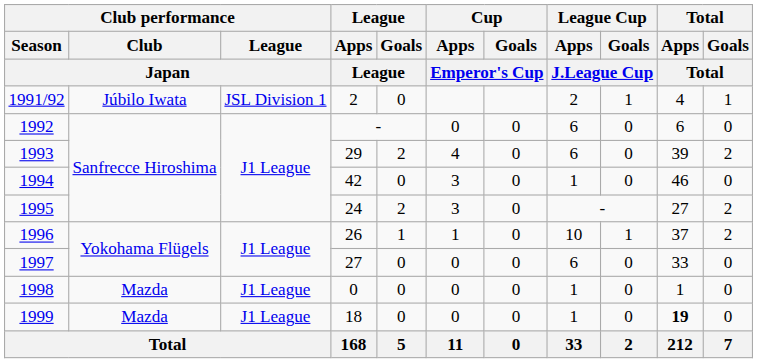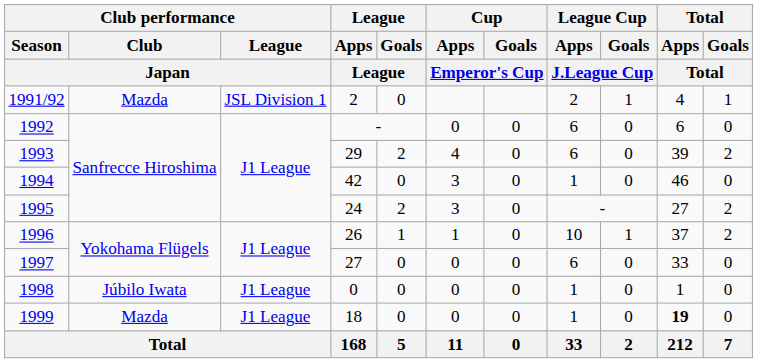1991/92 | Club performance / Club / Japan: Júbilo Iwata -> Mazda
1998 | Club performance / Club / Japan: Mazda -> Júbilo Iwata
